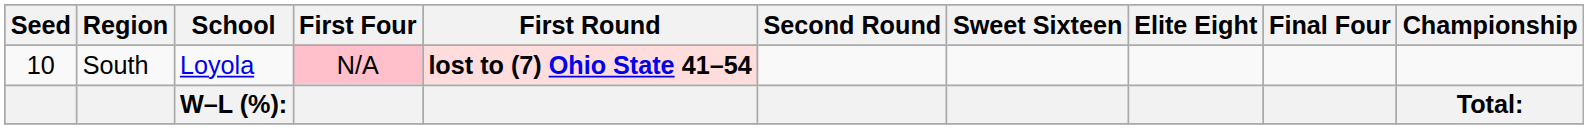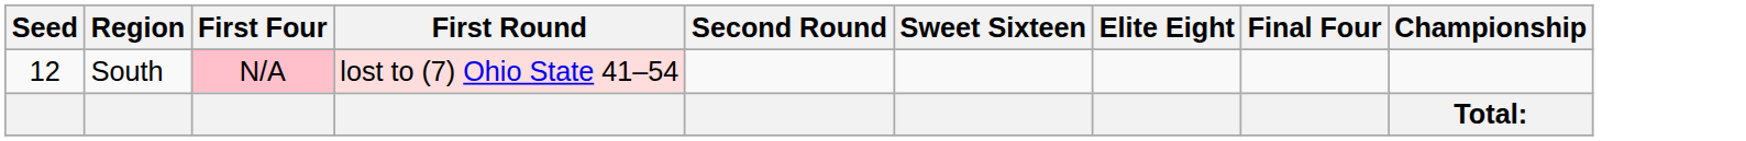- column: School | Loyola | W–L (%):
South | Seed: 10 -> 12
South | First Round: bold -> normal
